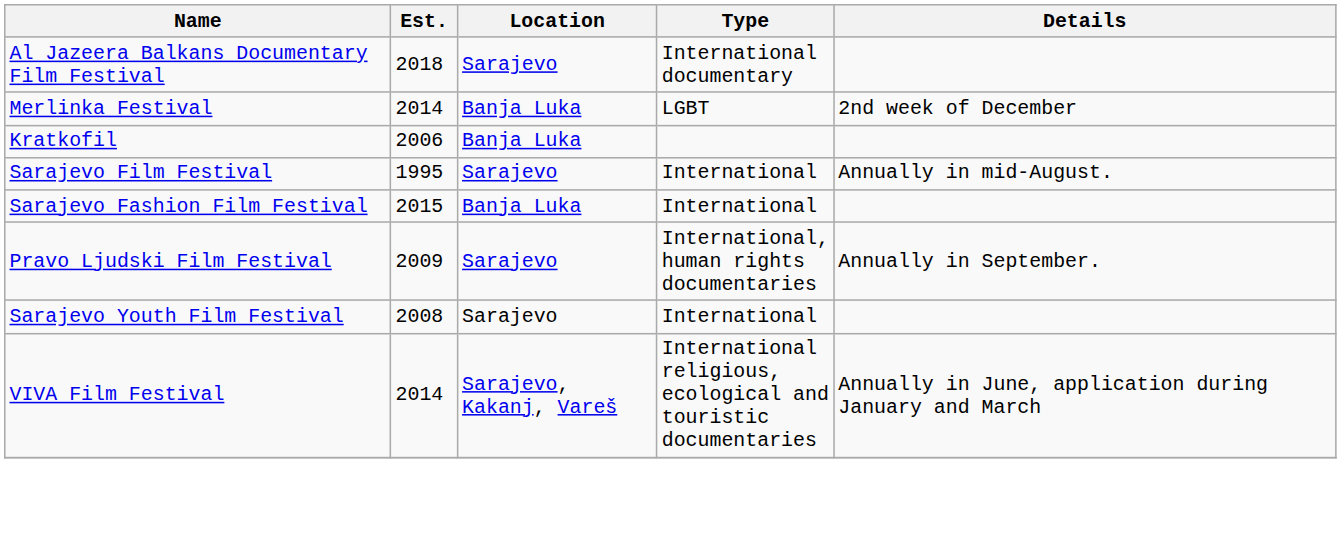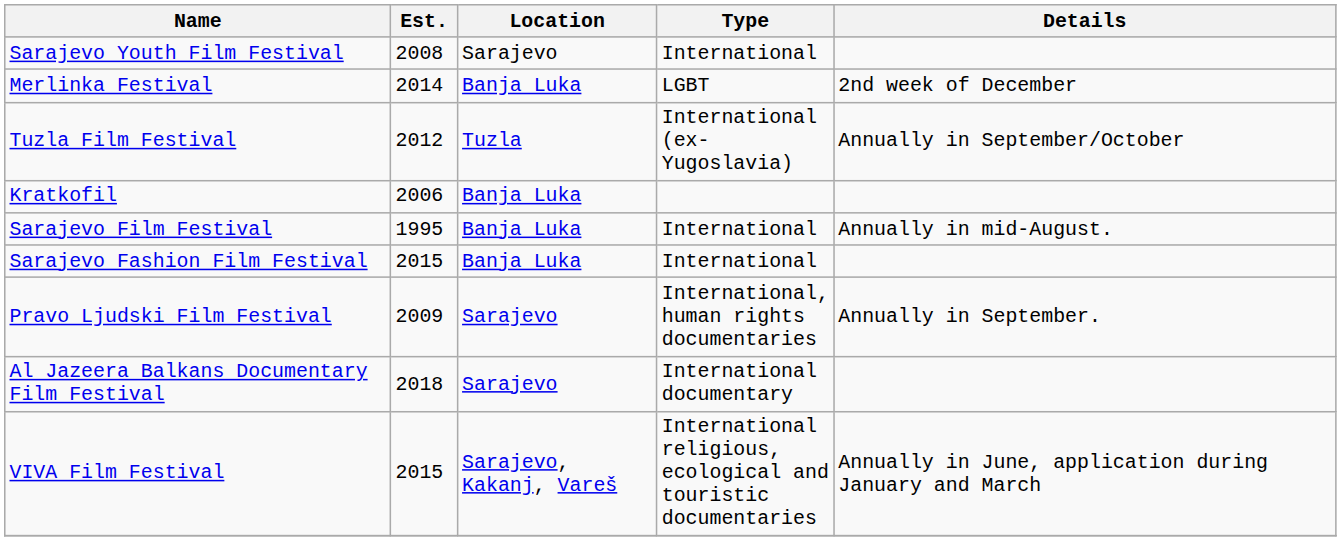rows swapped: Al Jazeera Balkans Documentary Film Festival <-> Sarajevo Youth Film Festival
+ row: Tuzla Film Festival | 2012 | Tuzla | International (ex-Yugoslavia) | Annually in September/October
Sarajevo Film Festival | Location: Sarajevo -> Banja Luka
VIVA Film Festival | Est.: 2014 -> 2015
